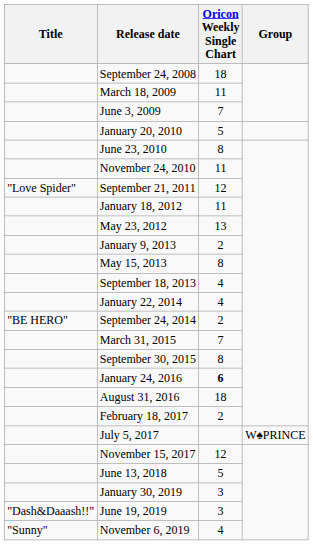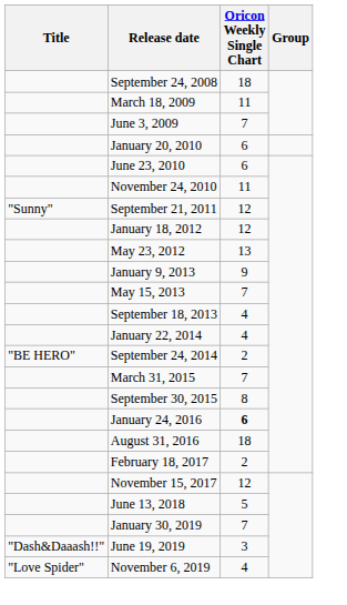January 20, 2010 | Oricon Weekly Single Chart: 5 -> 6
June 23, 2010 | Oricon Weekly Single Chart: 8 -> 6
September 21, 2011 | Title: "Love Spider" -> "Sunny"
January 18, 2012 | Oricon Weekly Single Chart: 11 -> 12
January 9, 2013 | Oricon Weekly Single Chart: 2 -> 9
May 15, 2013 | Oricon Weekly Single Chart: 8 -> 7
- row: July 5, 2017 | W♠PRINCE
January 30, 2019 | Oricon Weekly Single Chart: 3 -> 7
November 6, 2019 | Title: "Sunny" -> "Love Spider"
